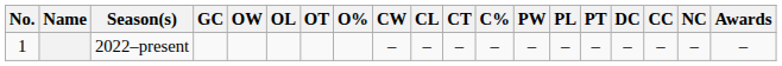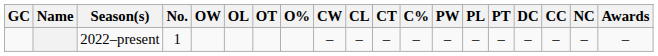columns swapped: No. <-> GC
